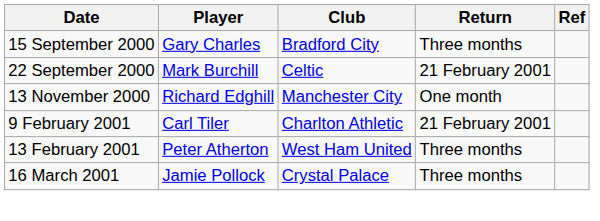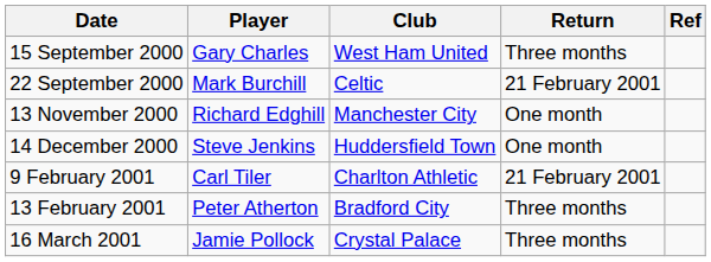15 September 2000 | Club: Bradford City -> West Ham United
+ row: 14 December 2000 | Steve Jenkins | Huddersfield Town | One month
13 February 2001 | Club: West Ham United -> Bradford City
